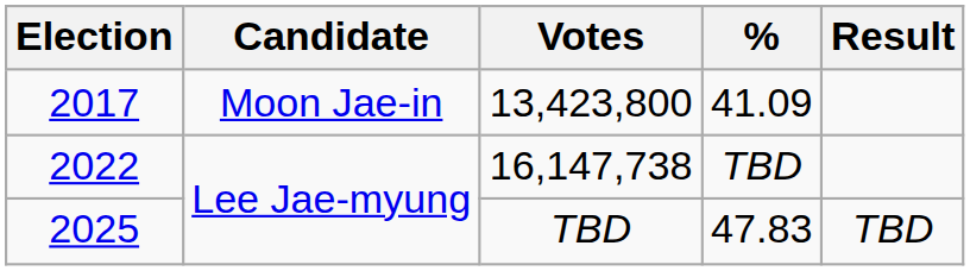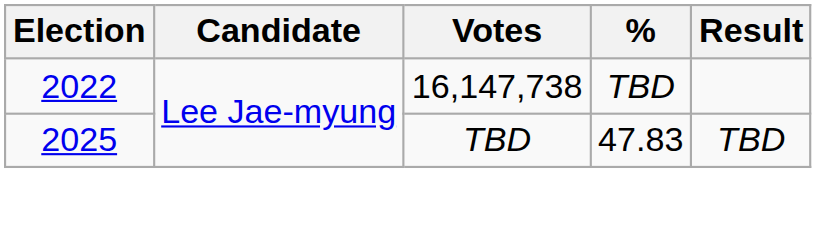- row: 2017 | Moon Jae-in | 13,423,800 | 41.09
